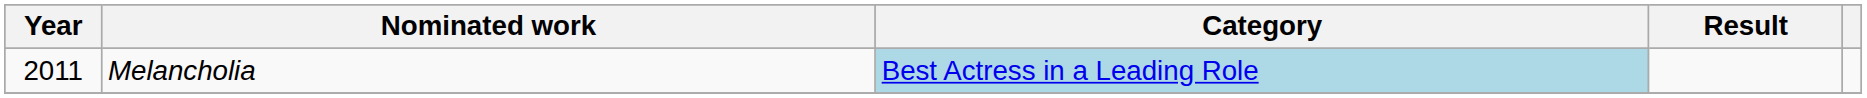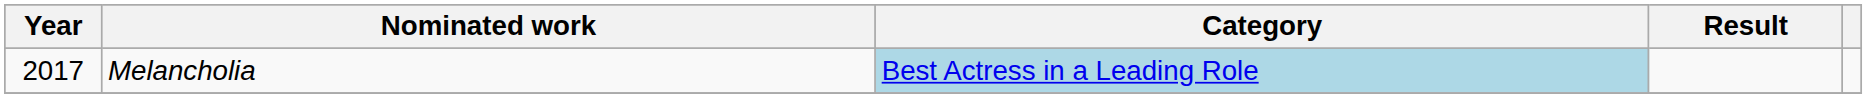Melancholia | Year: 2011 -> 2017
